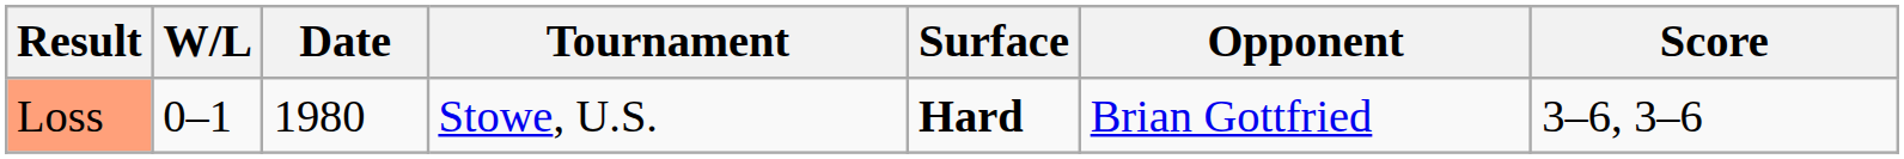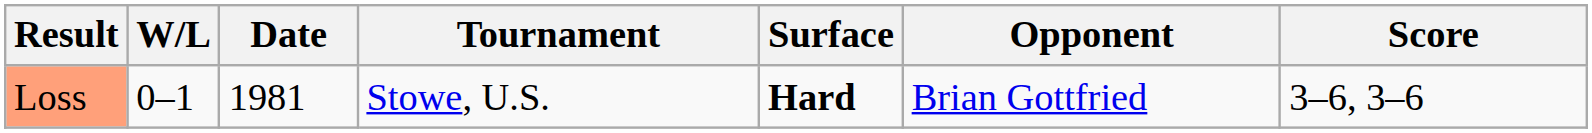Loss | Date: 1980 -> 1981
